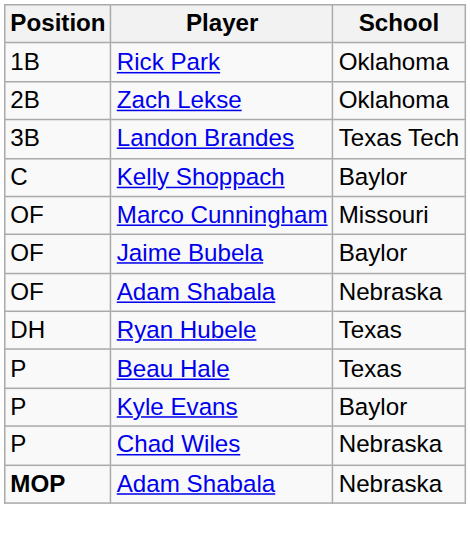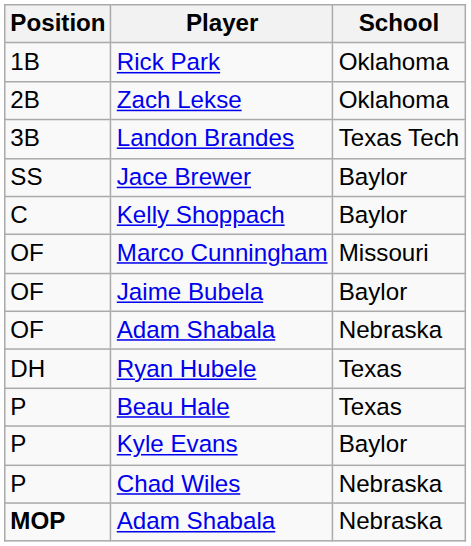+ row: SS | Jace Brewer | Baylor
